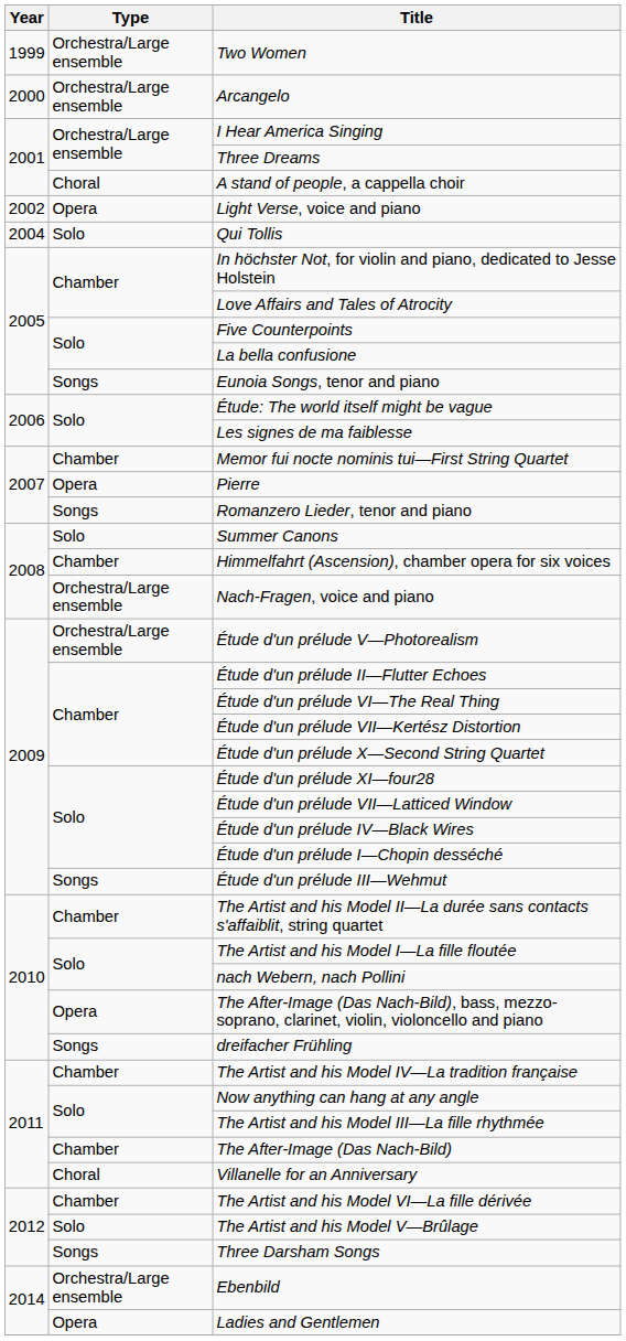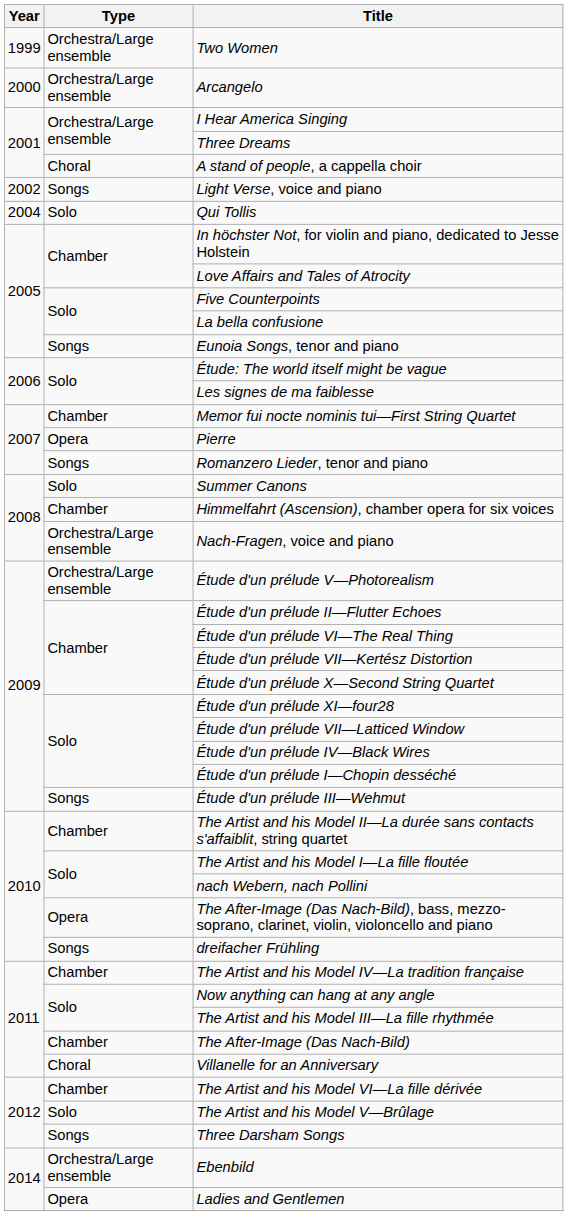Light Verse, voice and piano | Type: Opera -> Songs
